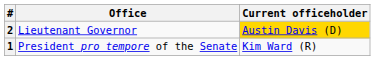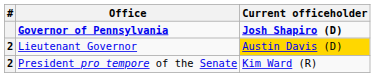+ row: Governor of Pennsylvania | Josh Shapiro (D)
President pro tempore of the Senate | #: 1 -> 2
